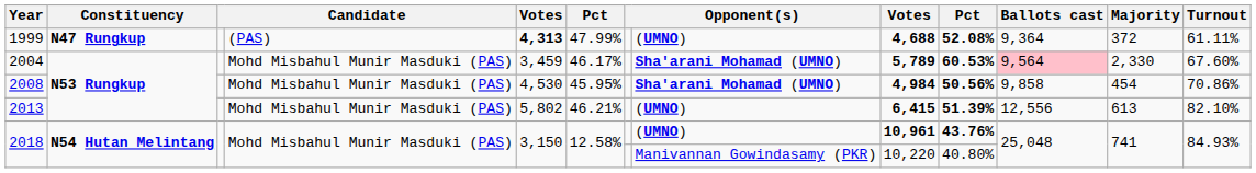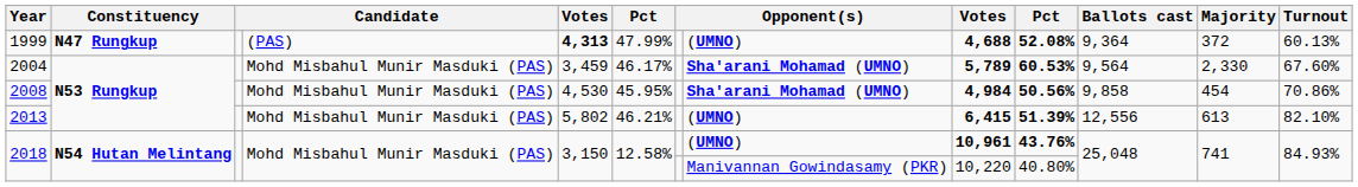1999 | Turnout: 61.11% -> 60.13%
2004 | Ballots cast: pink background -> no background
